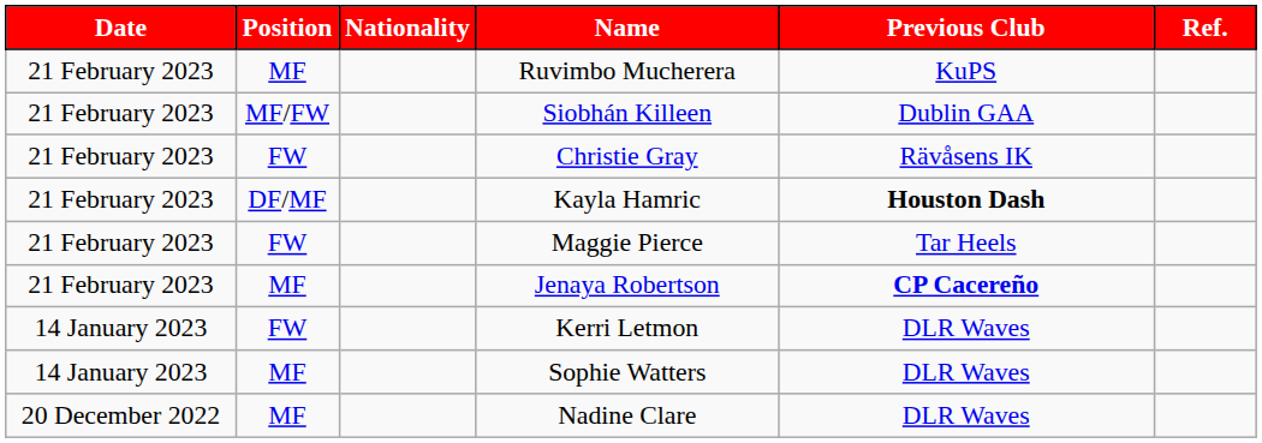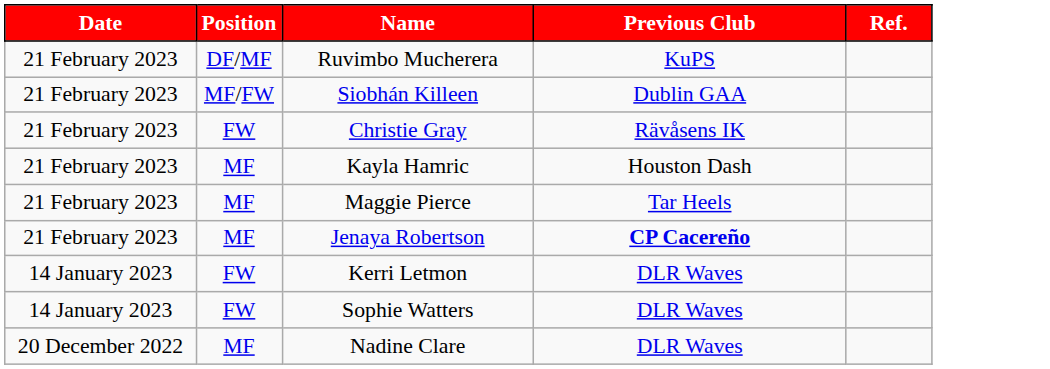- column: Nationality
Ruvimbo Mucherera | Position: MF -> DF/MF
Kayla Hamric | Position: DF/MF -> MF
Kayla Hamric | Previous Club: bold -> normal
Maggie Pierce | Position: FW -> MF
Sophie Watters | Position: MF -> FW
